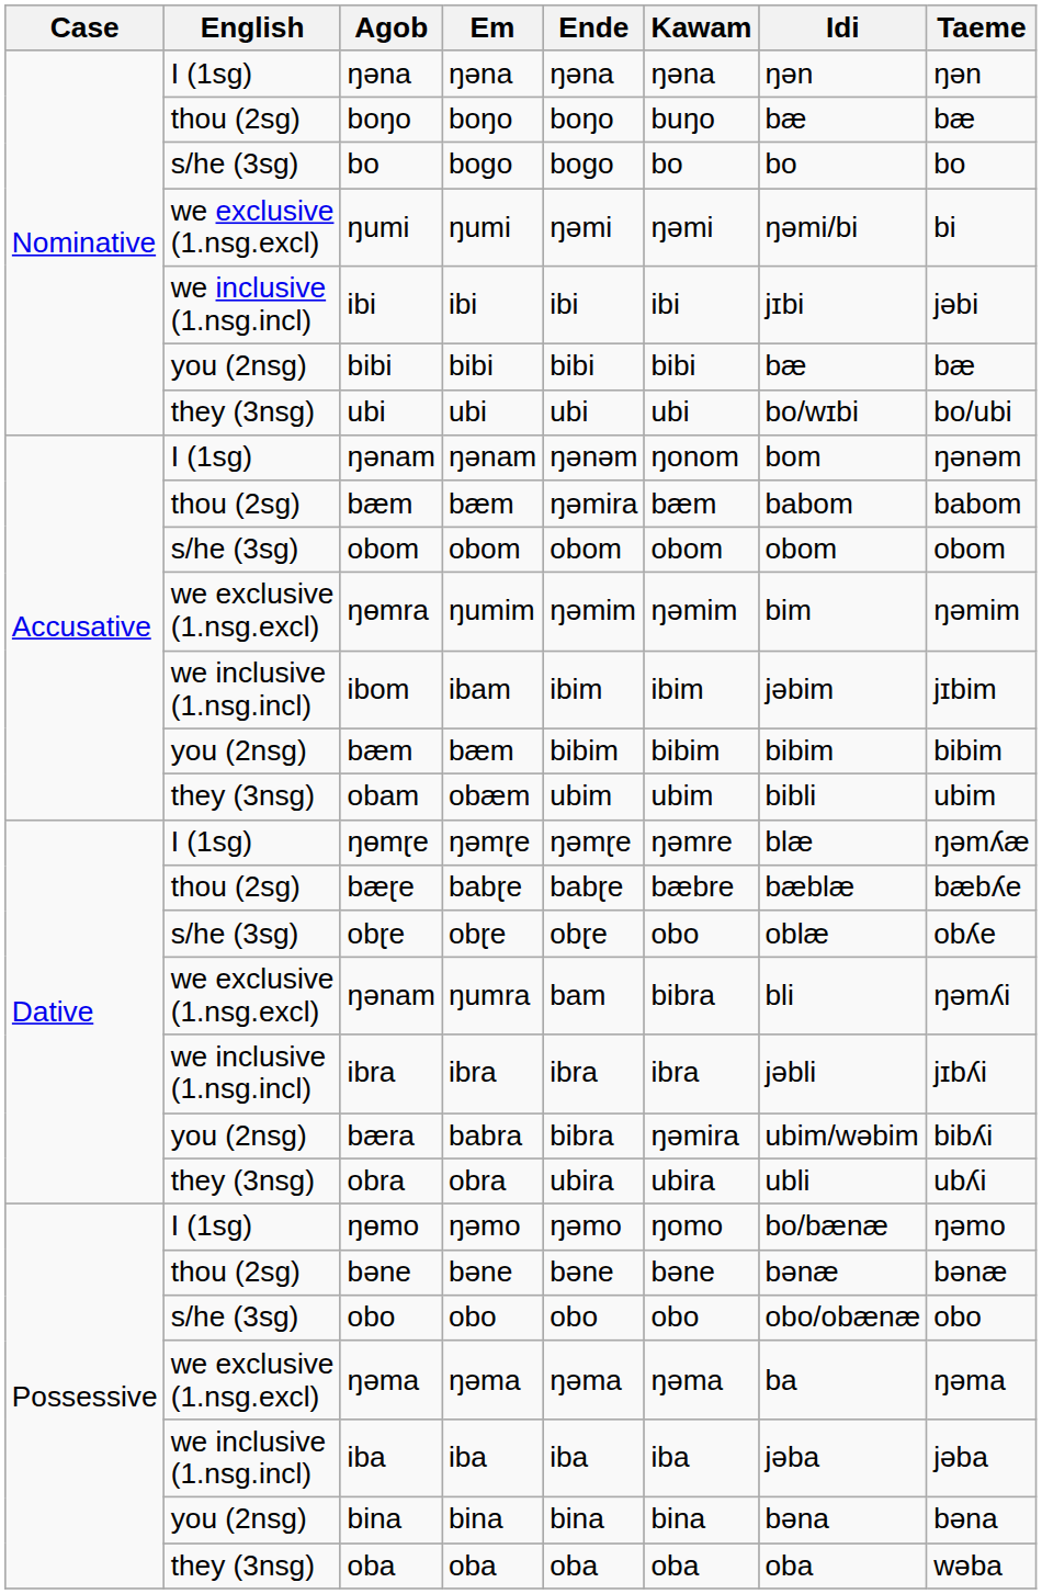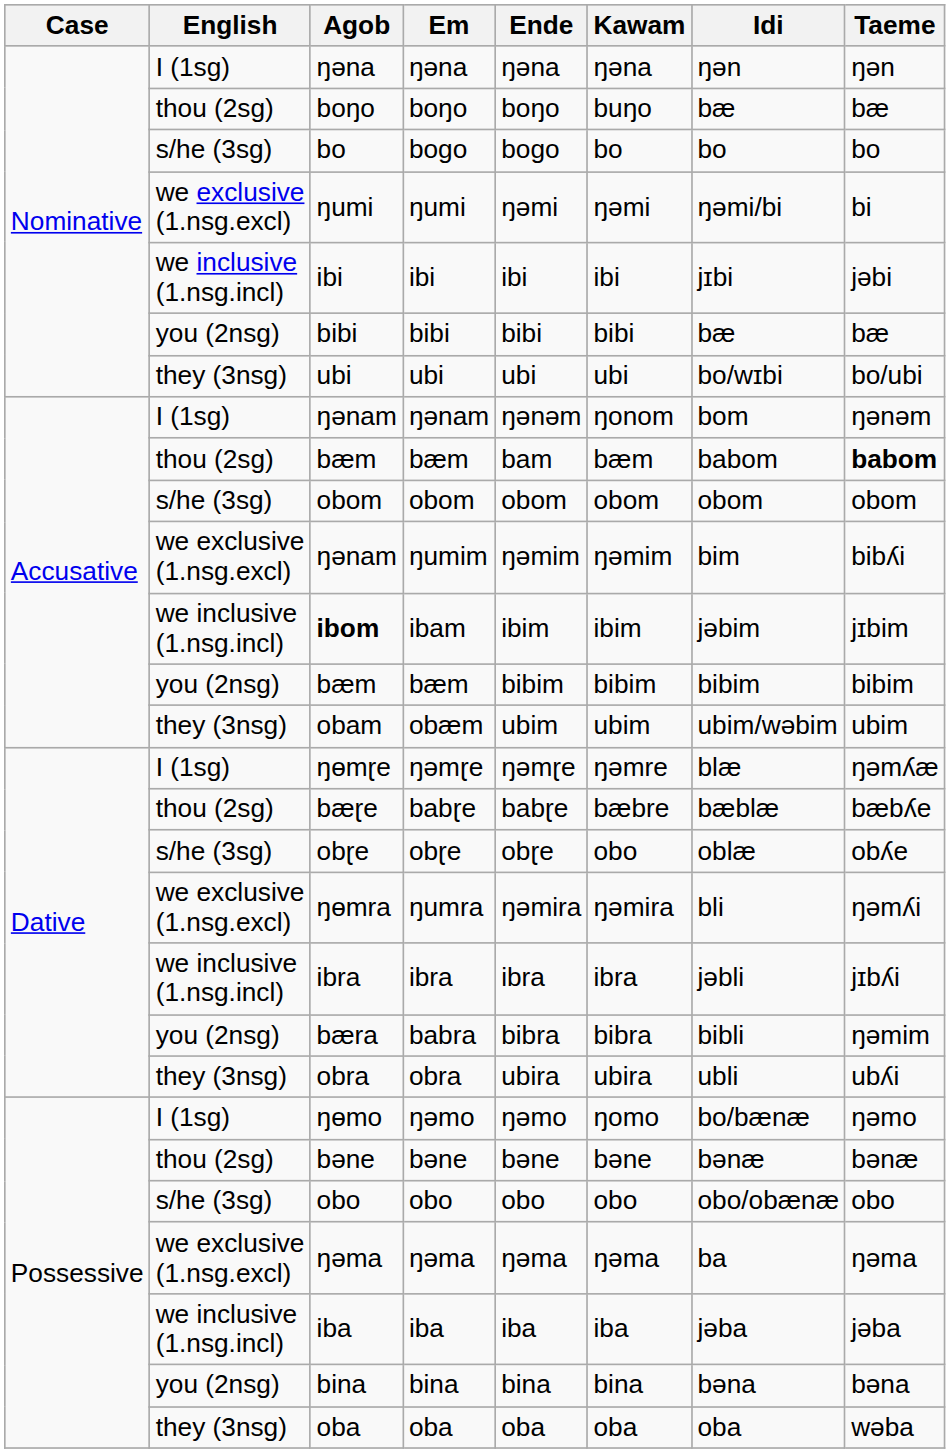thou (2sg) / bæm | Ende: ŋəmira -> bam
thou (2sg) / bæm | Taeme: normal -> bold
ŋumim | Agob: ŋɵmra -> ŋənam
ŋumim | Taeme: ŋəmim -> bibʎi
ibam | Agob: normal -> bold
obæm | Idi: bibli -> ubim/wəbim
ŋumra | Agob: ŋənam -> ŋɵmra
ŋumra | Ende: bam -> ŋəmira
ŋumra | Kawam: bibra -> ŋəmira
babra | Kawam: ŋəmira -> bibra
babra | Idi: ubim/wəbim -> bibli
babra | Taeme: bibʎi -> ŋəmim
